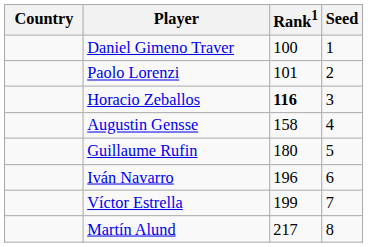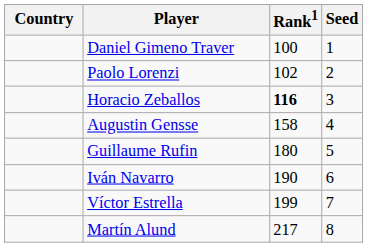Paolo Lorenzi | Rank1: 101 -> 102
Iván Navarro | Rank1: 196 -> 190
